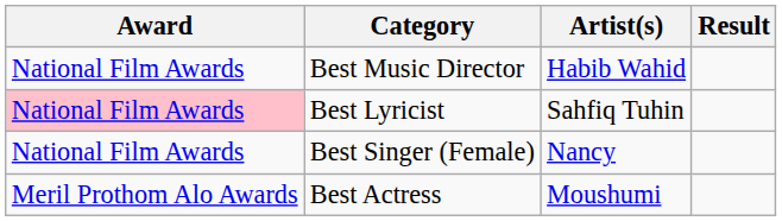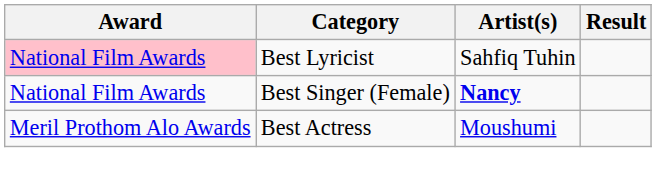- row: National Film Awards | Best Music Director | Habib Wahid
Best Singer (Female) | Artist(s): normal -> bold
